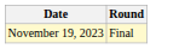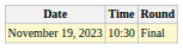+ column: Time | 10:30
